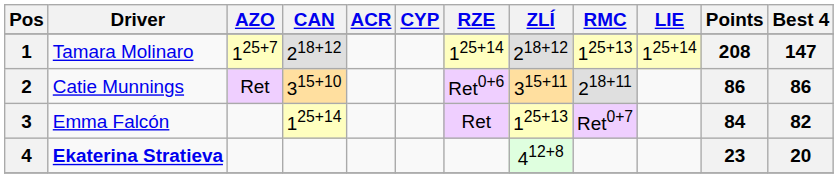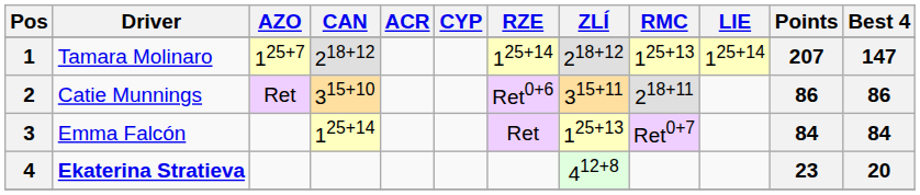1 | Points: 208 -> 207
3 | Best 4: 82 -> 84
